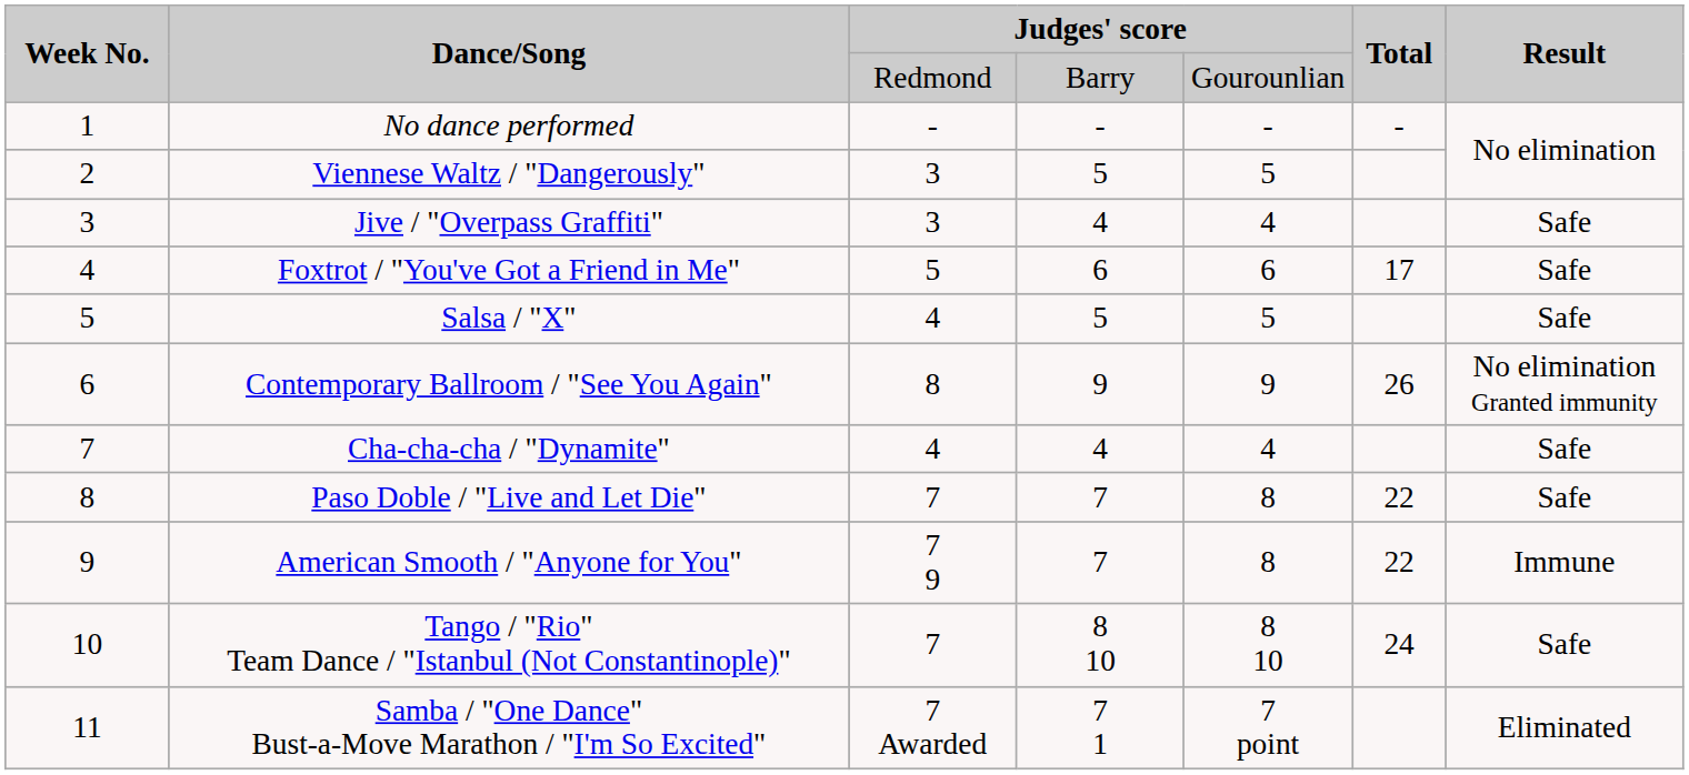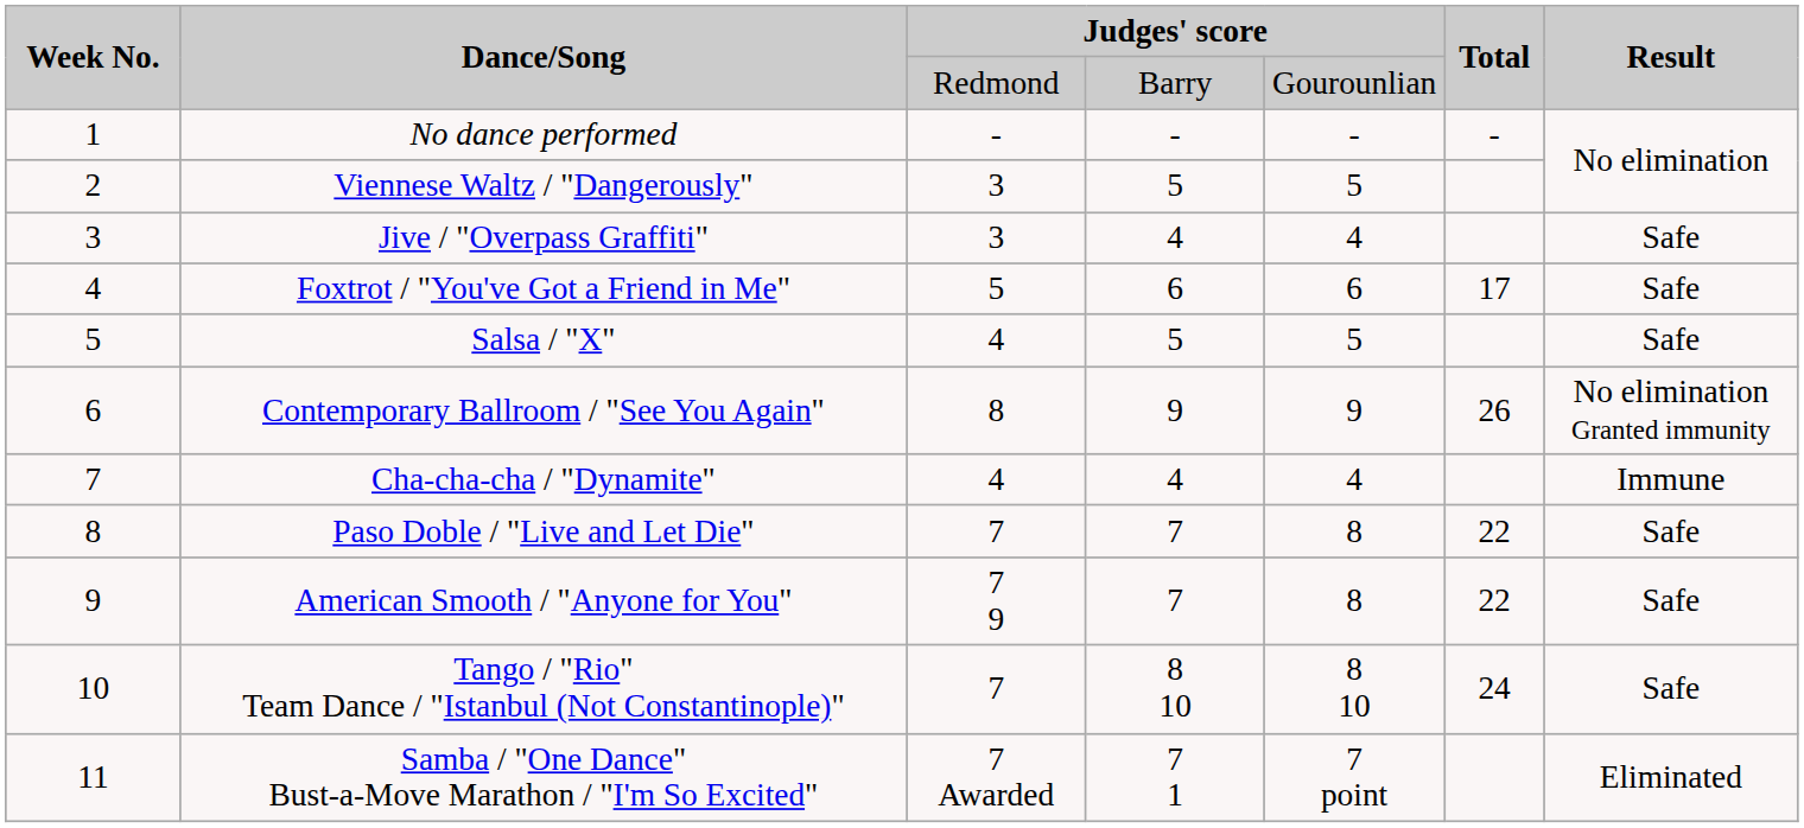Cha-cha-cha / "Dynamite" | Result: Safe -> Immune
American Smooth / "Anyone for You" | Result: Immune -> Safe
